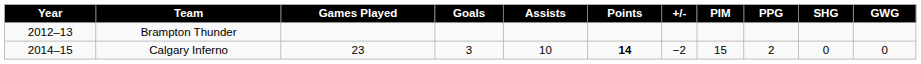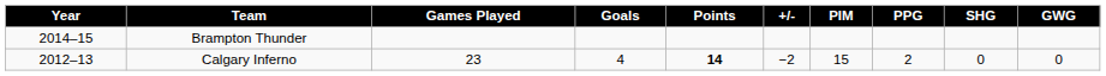- column: Assists | 10
Brampton Thunder | Year: 2012–13 -> 2014–15
Calgary Inferno | Year: 2014–15 -> 2012–13
Calgary Inferno | Goals: 3 -> 4
